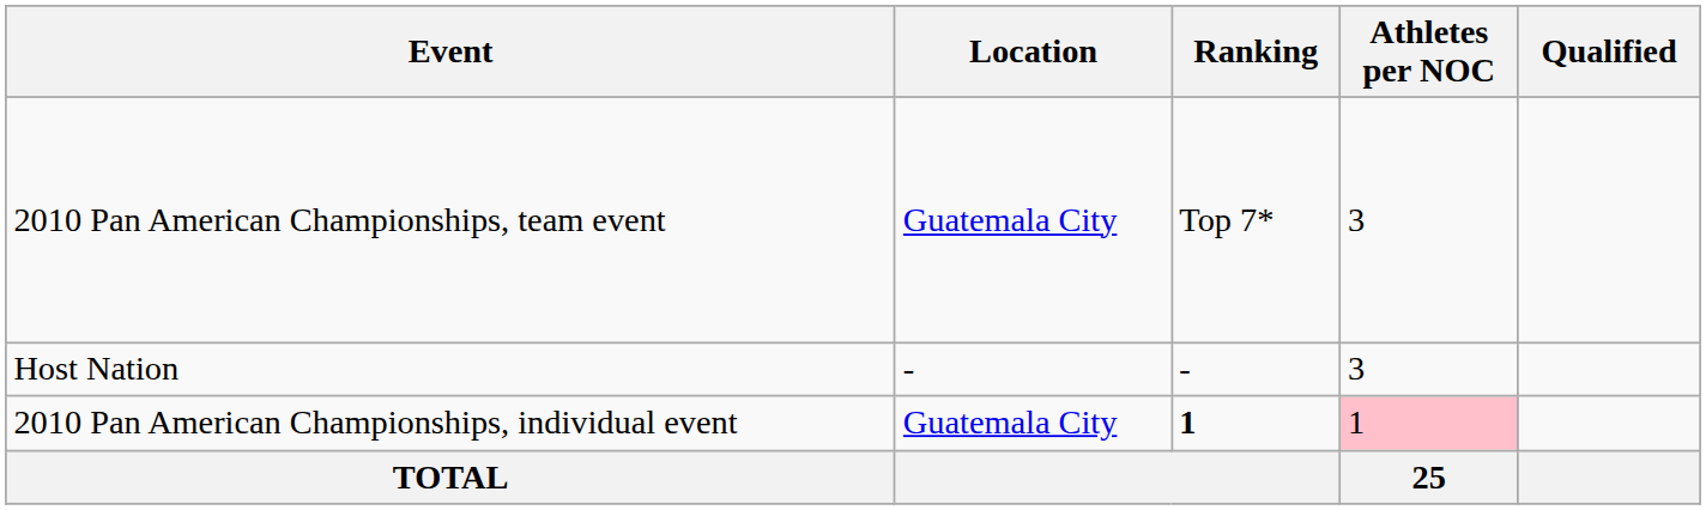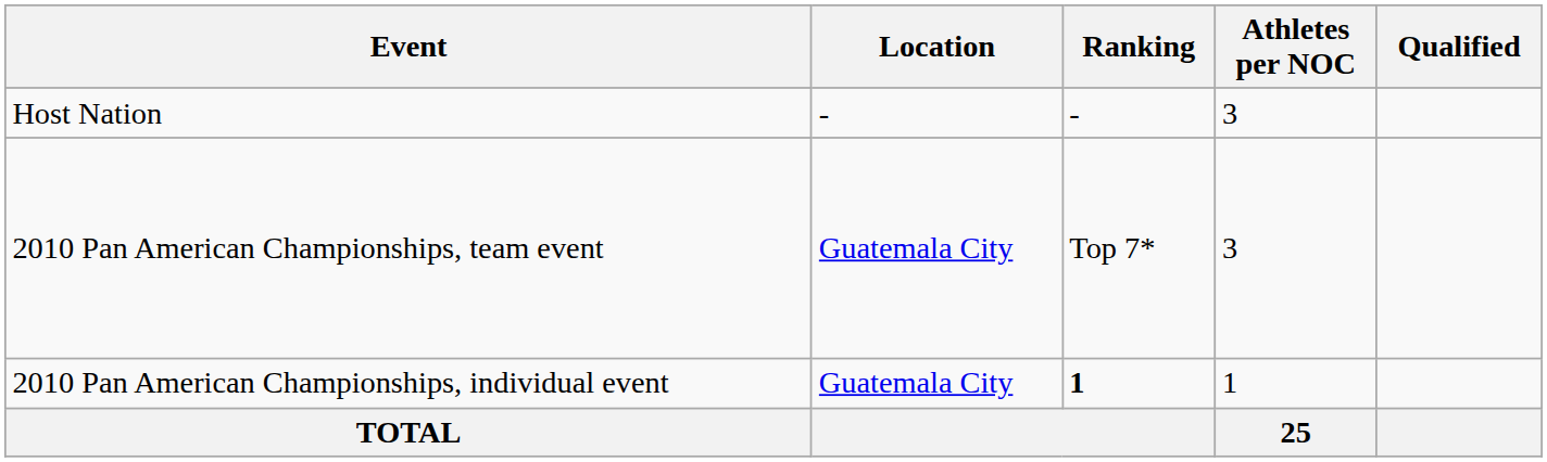rows swapped: Host Nation <-> 2010 Pan American Championships, team event
2010 Pan American Championships, individual event | Athletes per NOC: pink background -> no background
